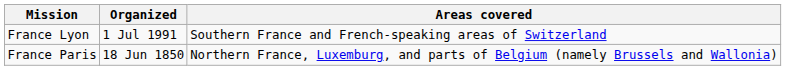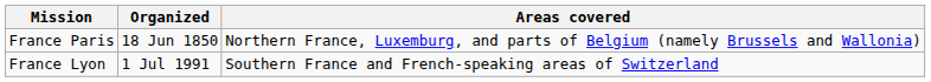rows swapped: France Lyon <-> France Paris
